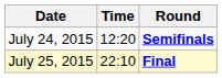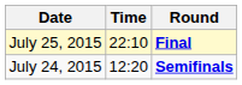rows swapped: July 24, 2015 <-> July 25, 2015
